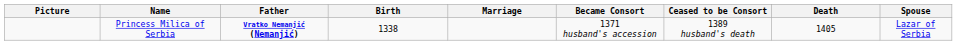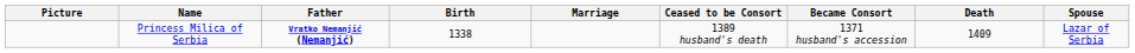columns swapped: Became Consort <-> Ceased to be Consort
Princess Milica of Serbia | Death: 1405 -> 1409
